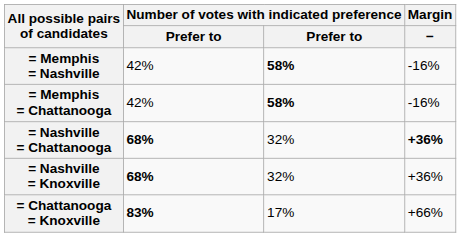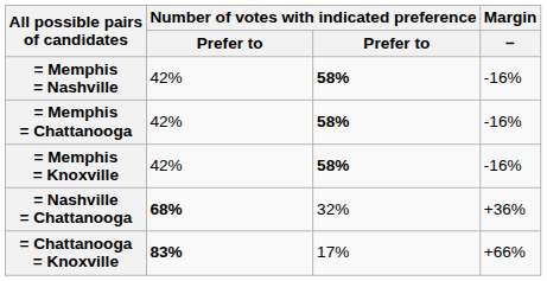+ row: = Memphis = Knoxville | 42% | 58% | -16%
= Nashville = Chattanooga | Margin / −: bold -> normal
- row: = Nashville = Knoxville | 68% | 32% | +36%
